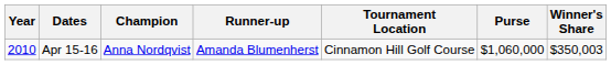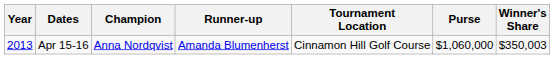Apr 15-16 | Year: 2010 -> 2013
